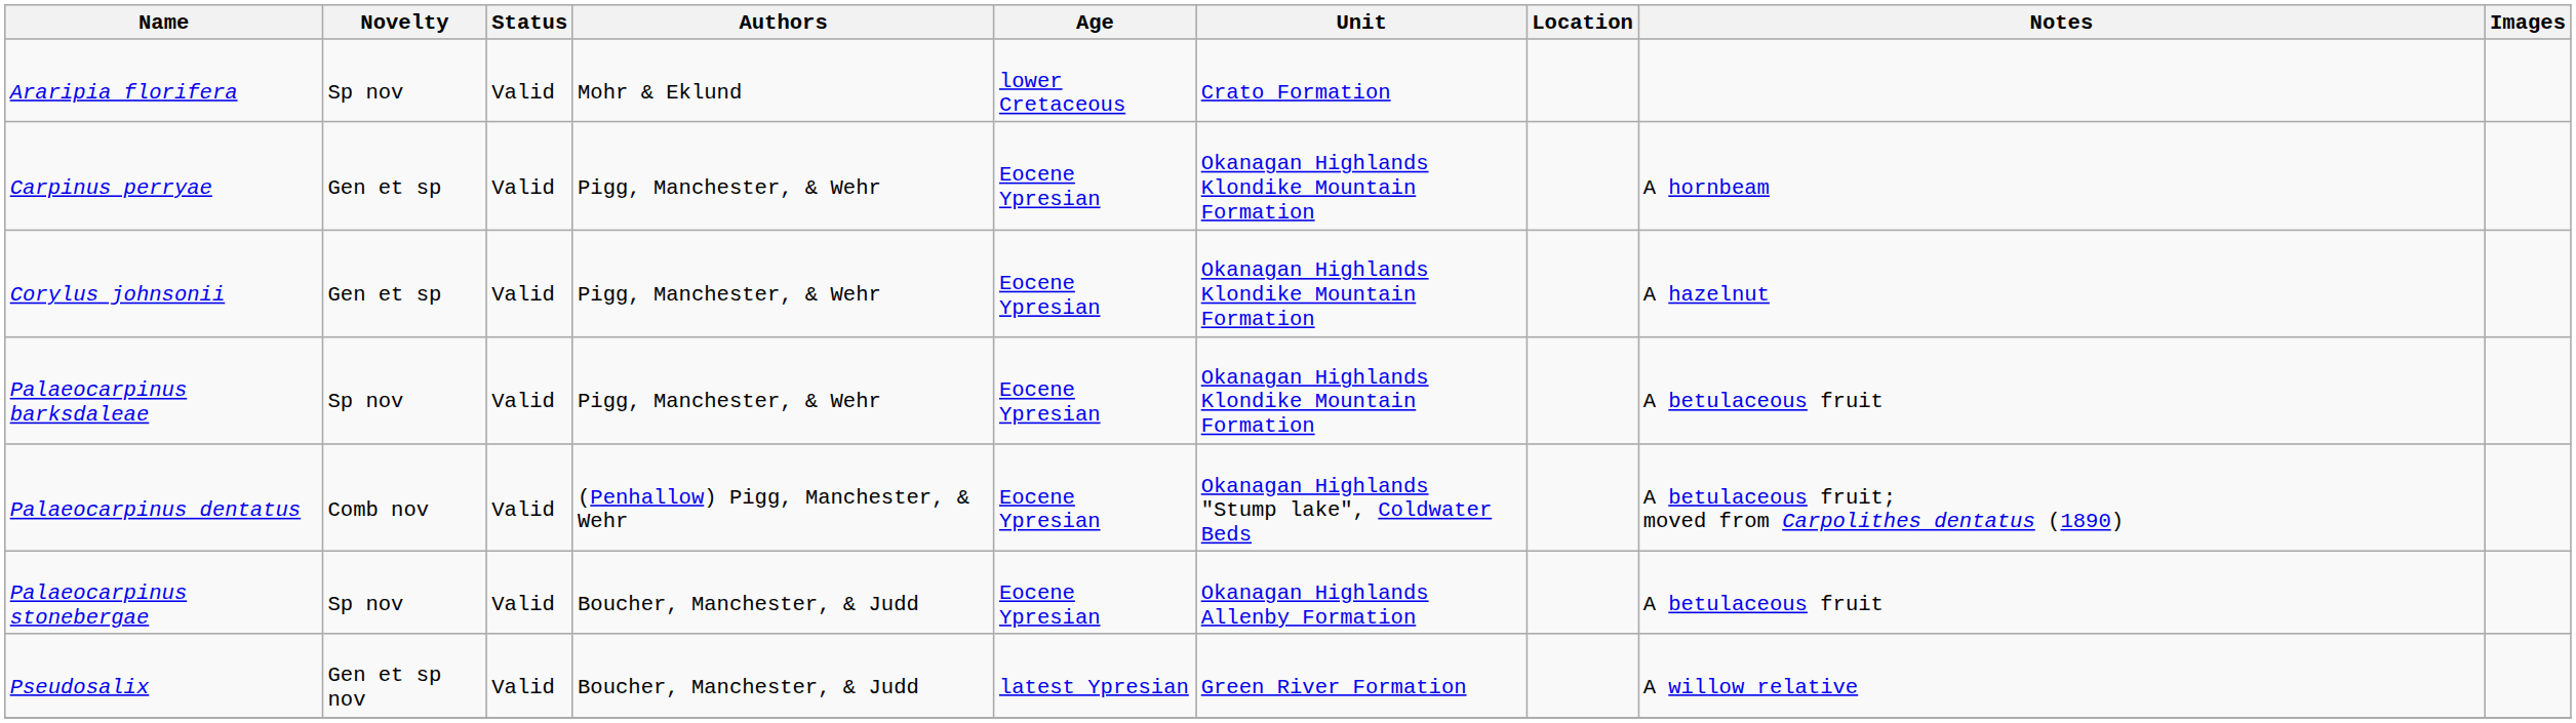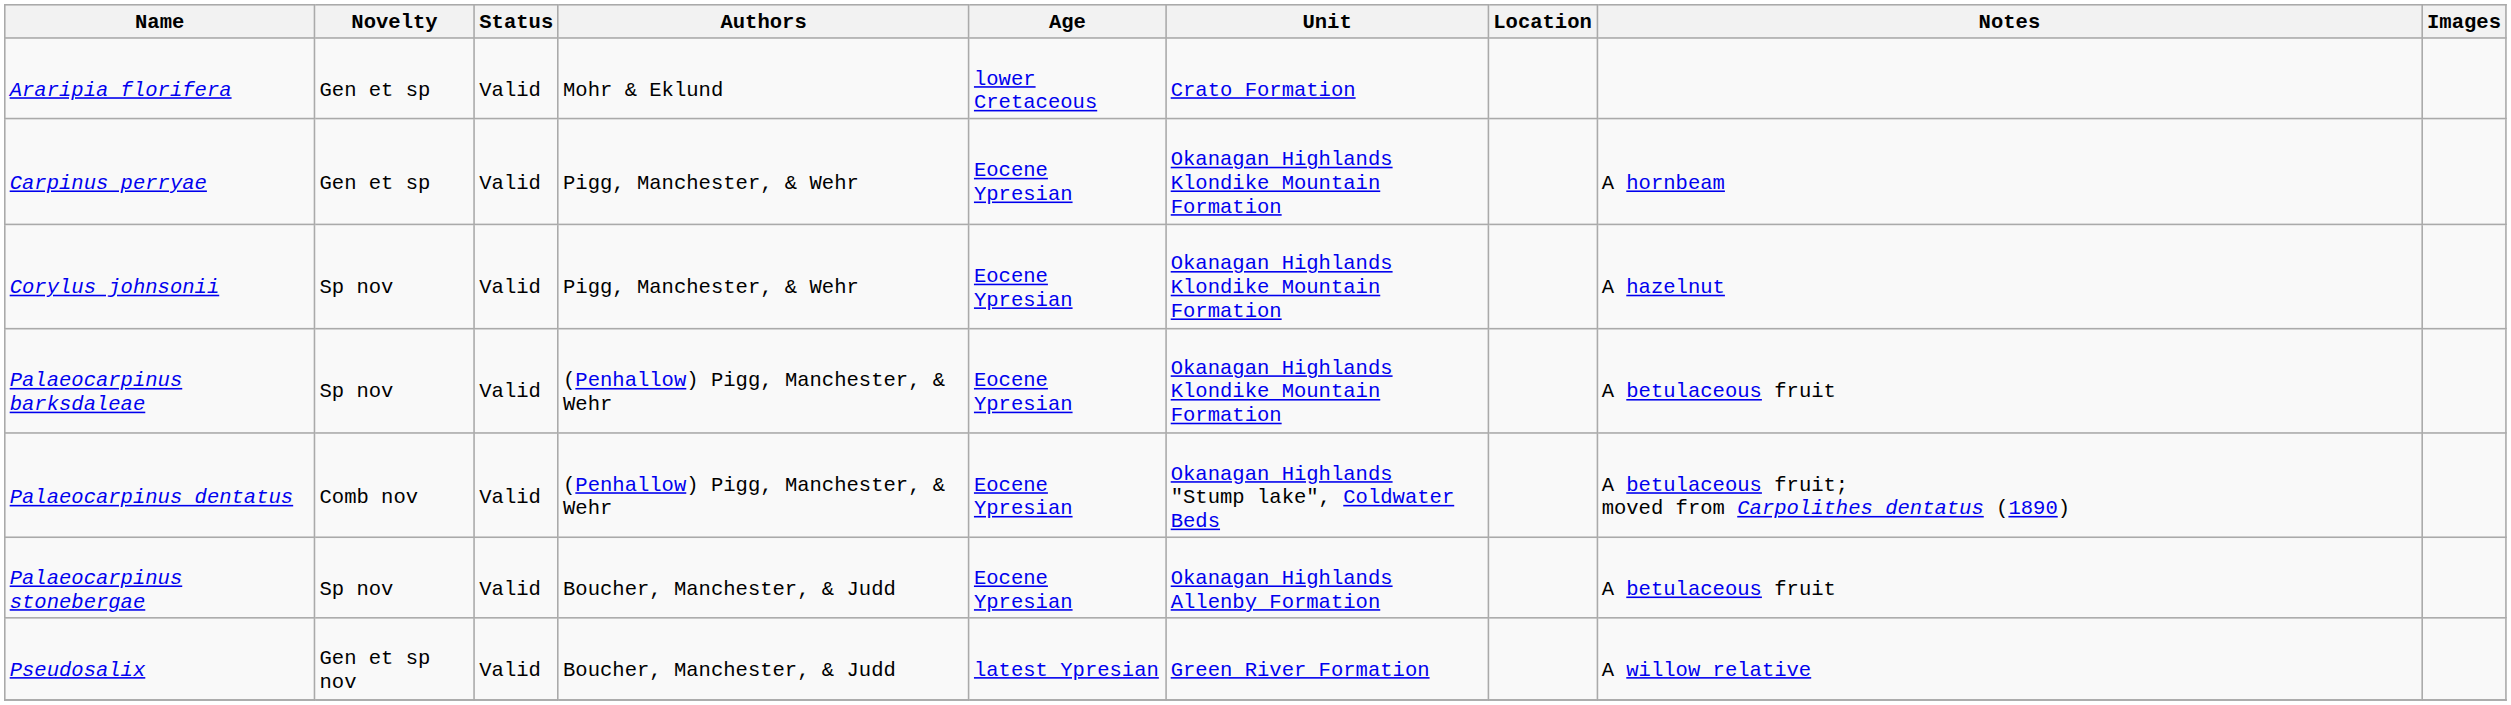Araripia florifera | Novelty: Sp nov -> Gen et sp
Corylus johnsonii | Novelty: Gen et sp -> Sp nov
Palaeocarpinus barksdaleae | Authors: Pigg, Manchester, & Wehr -> (Penhallow) Pigg, Manchester, & Wehr
